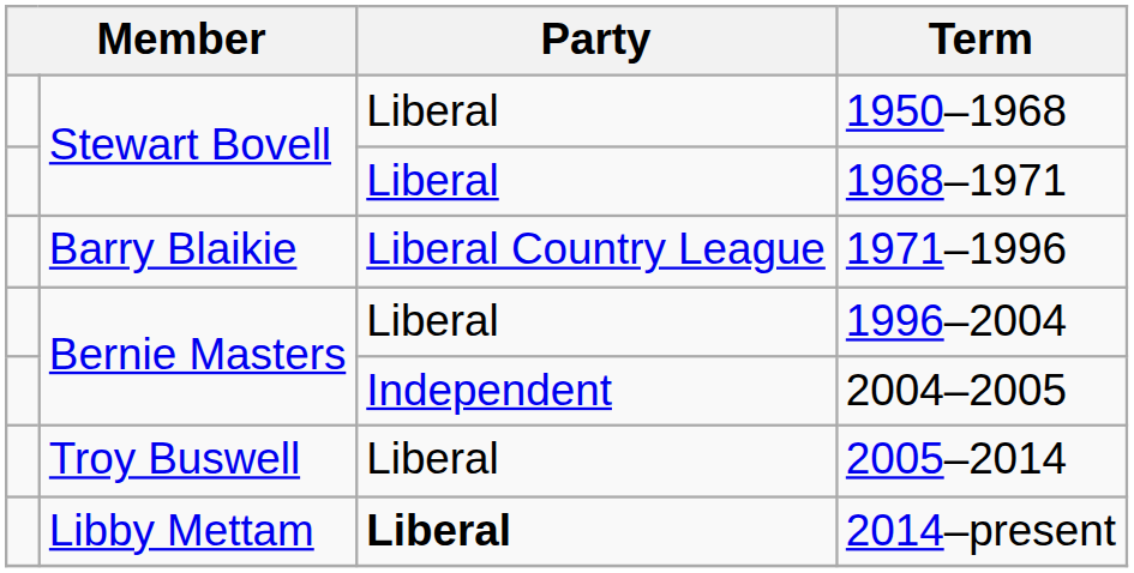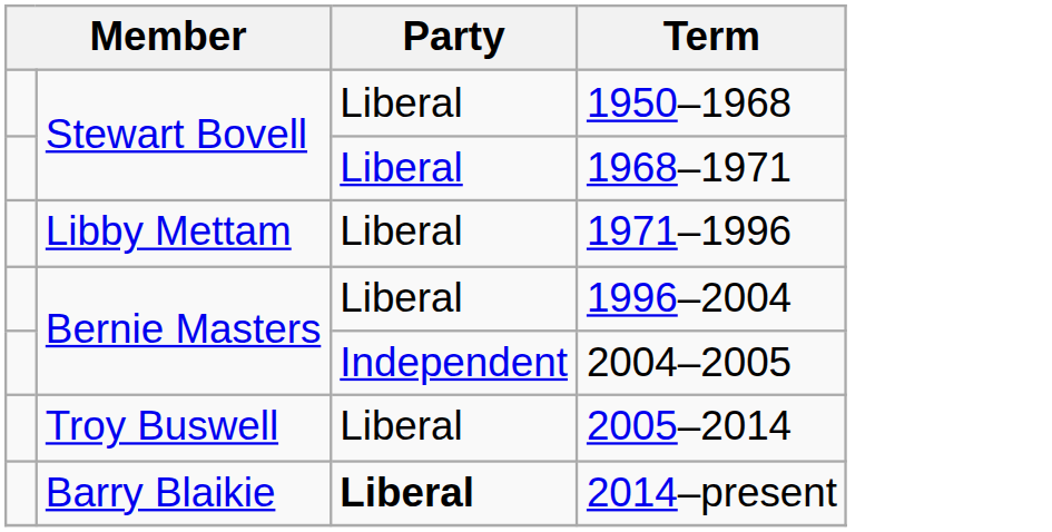1971–1996 | column 2: Barry Blaikie -> Libby Mettam
1971–1996 | Party: Liberal Country League -> Liberal
2014–present | column 2: Libby Mettam -> Barry Blaikie
